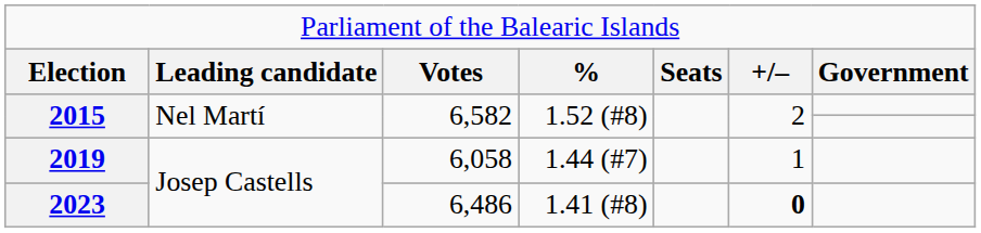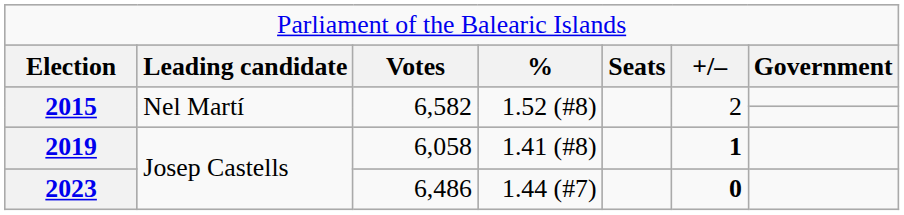2019 | column 4: 1.44 (#7) -> 1.41 (#8)
2019 | column 6: normal -> bold
2023 | column 4: 1.41 (#8) -> 1.44 (#7)
